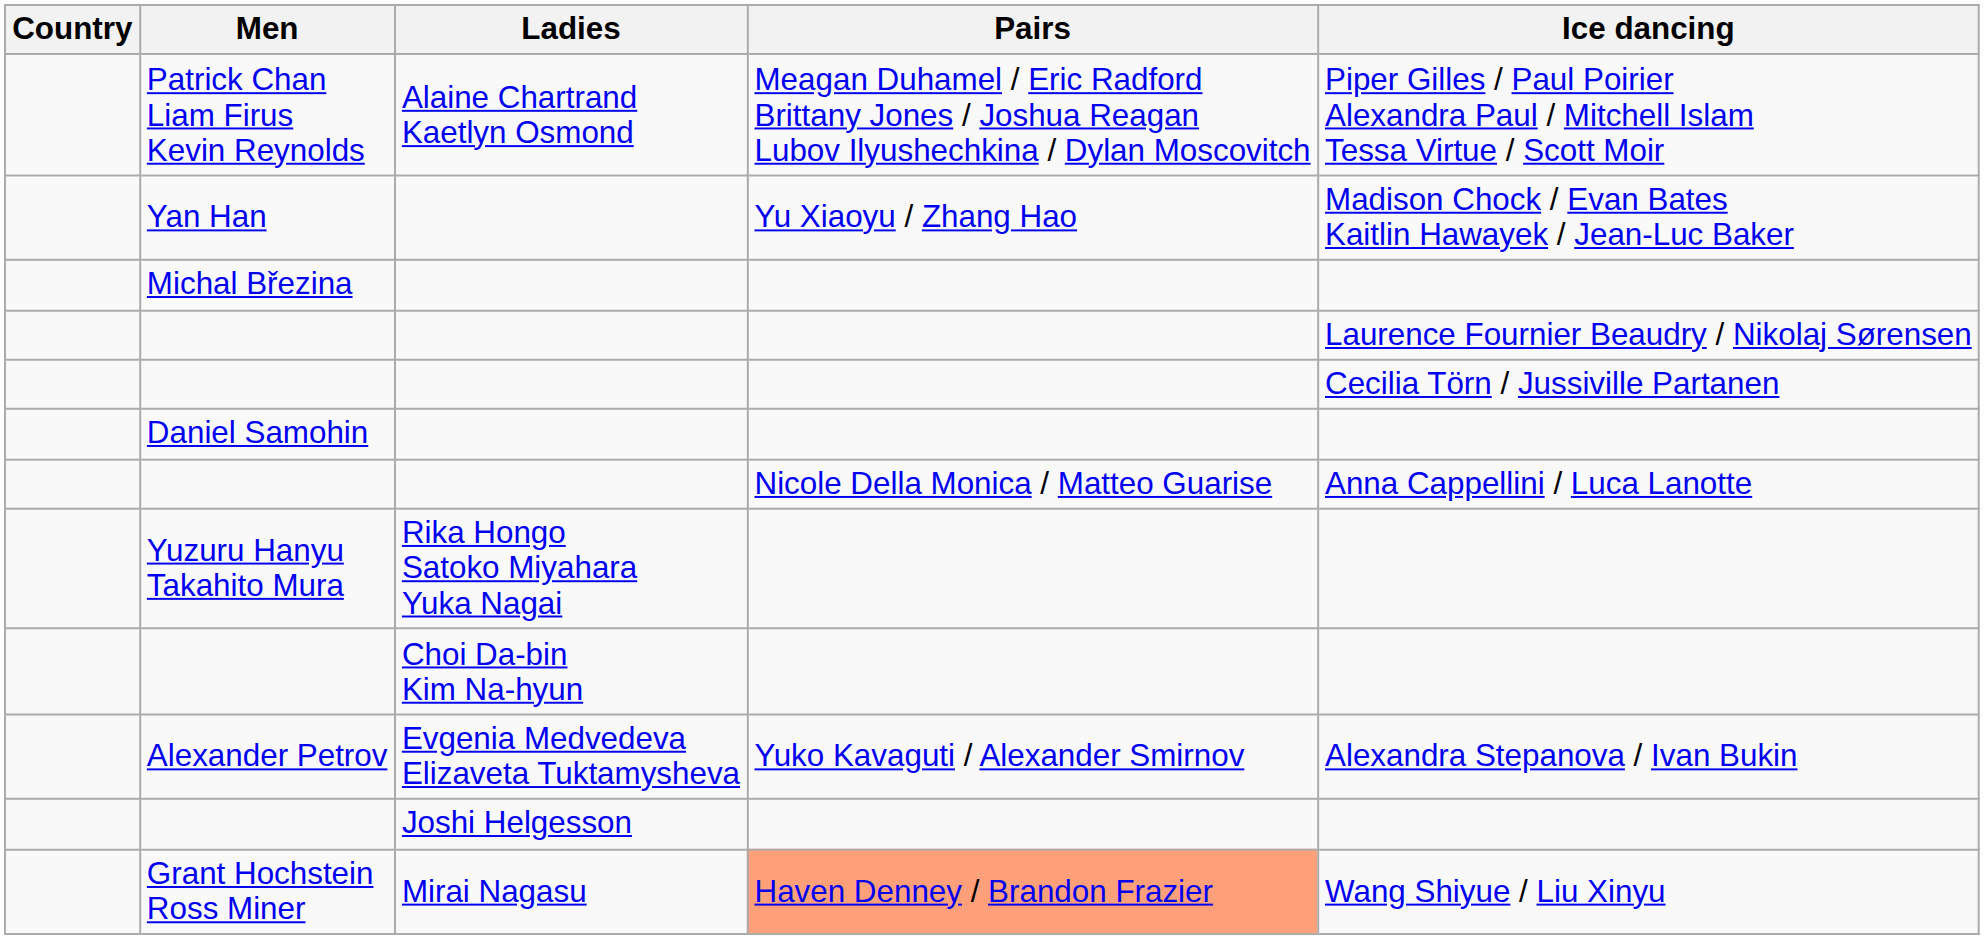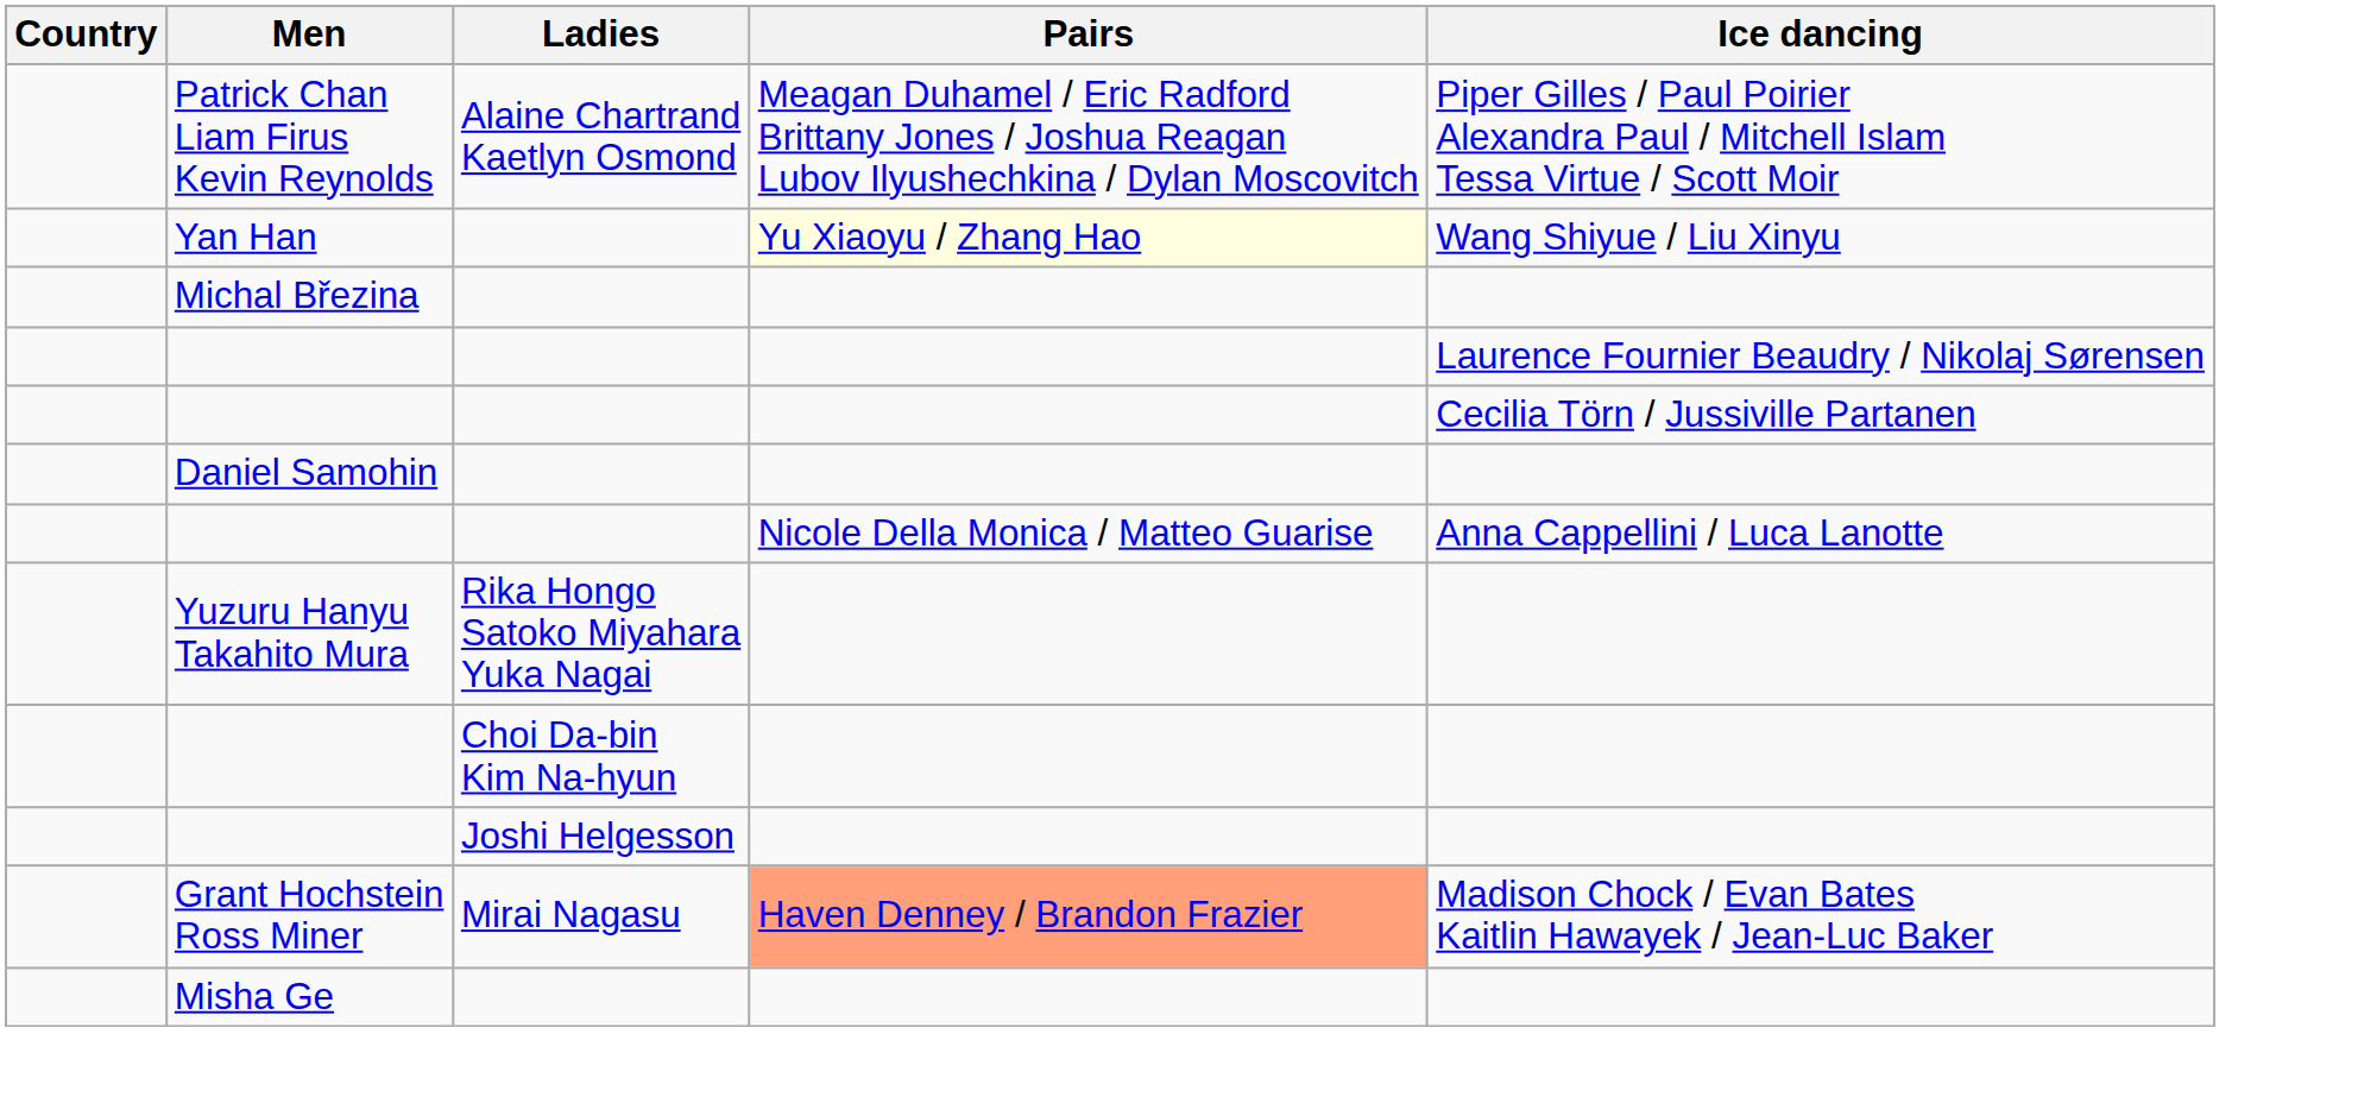Yan Han | Pairs: no background -> lightyellow background
Yan Han | Ice dancing: Madison Chock / Evan Bates Kaitlin Hawayek / Jean-Luc Baker -> Wang Shiyue / Liu Xinyu
- row: Alexander Petrov | Evgenia Medvedeva Elizaveta Tuktamysheva | Yuko Kavaguti / Alexander Smirnov | Alexandra Stepanova / Ivan Bukin
Grant Hochstein Ross Miner | Ice dancing: Wang Shiyue / Liu Xinyu -> Madison Chock / Evan Bates Kaitlin Hawayek / Jean-Luc Baker
+ row: Misha Ge
